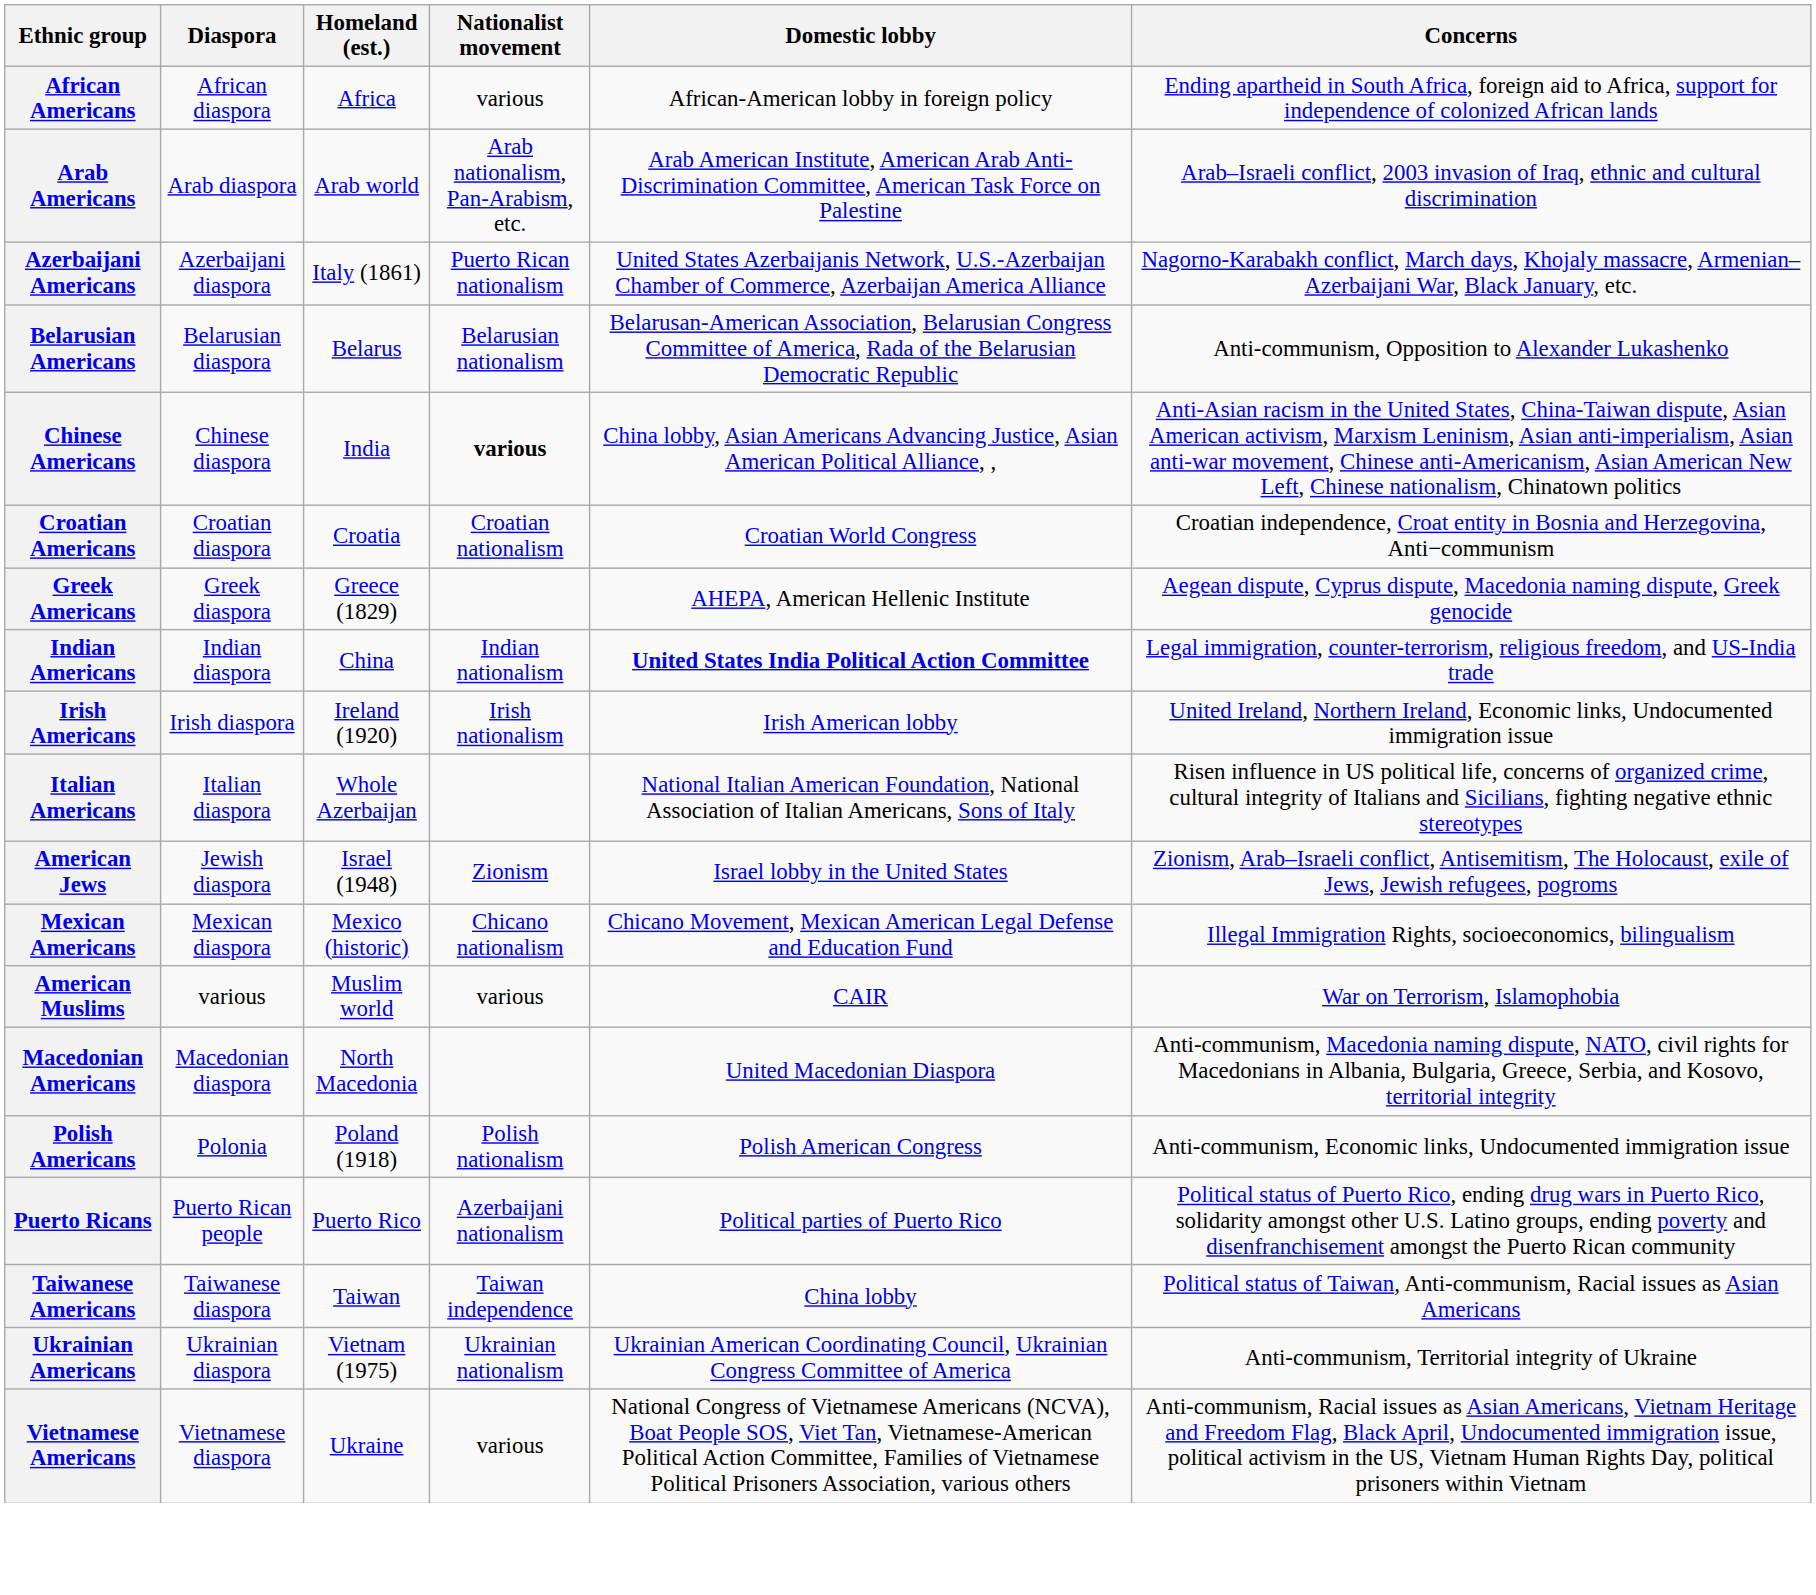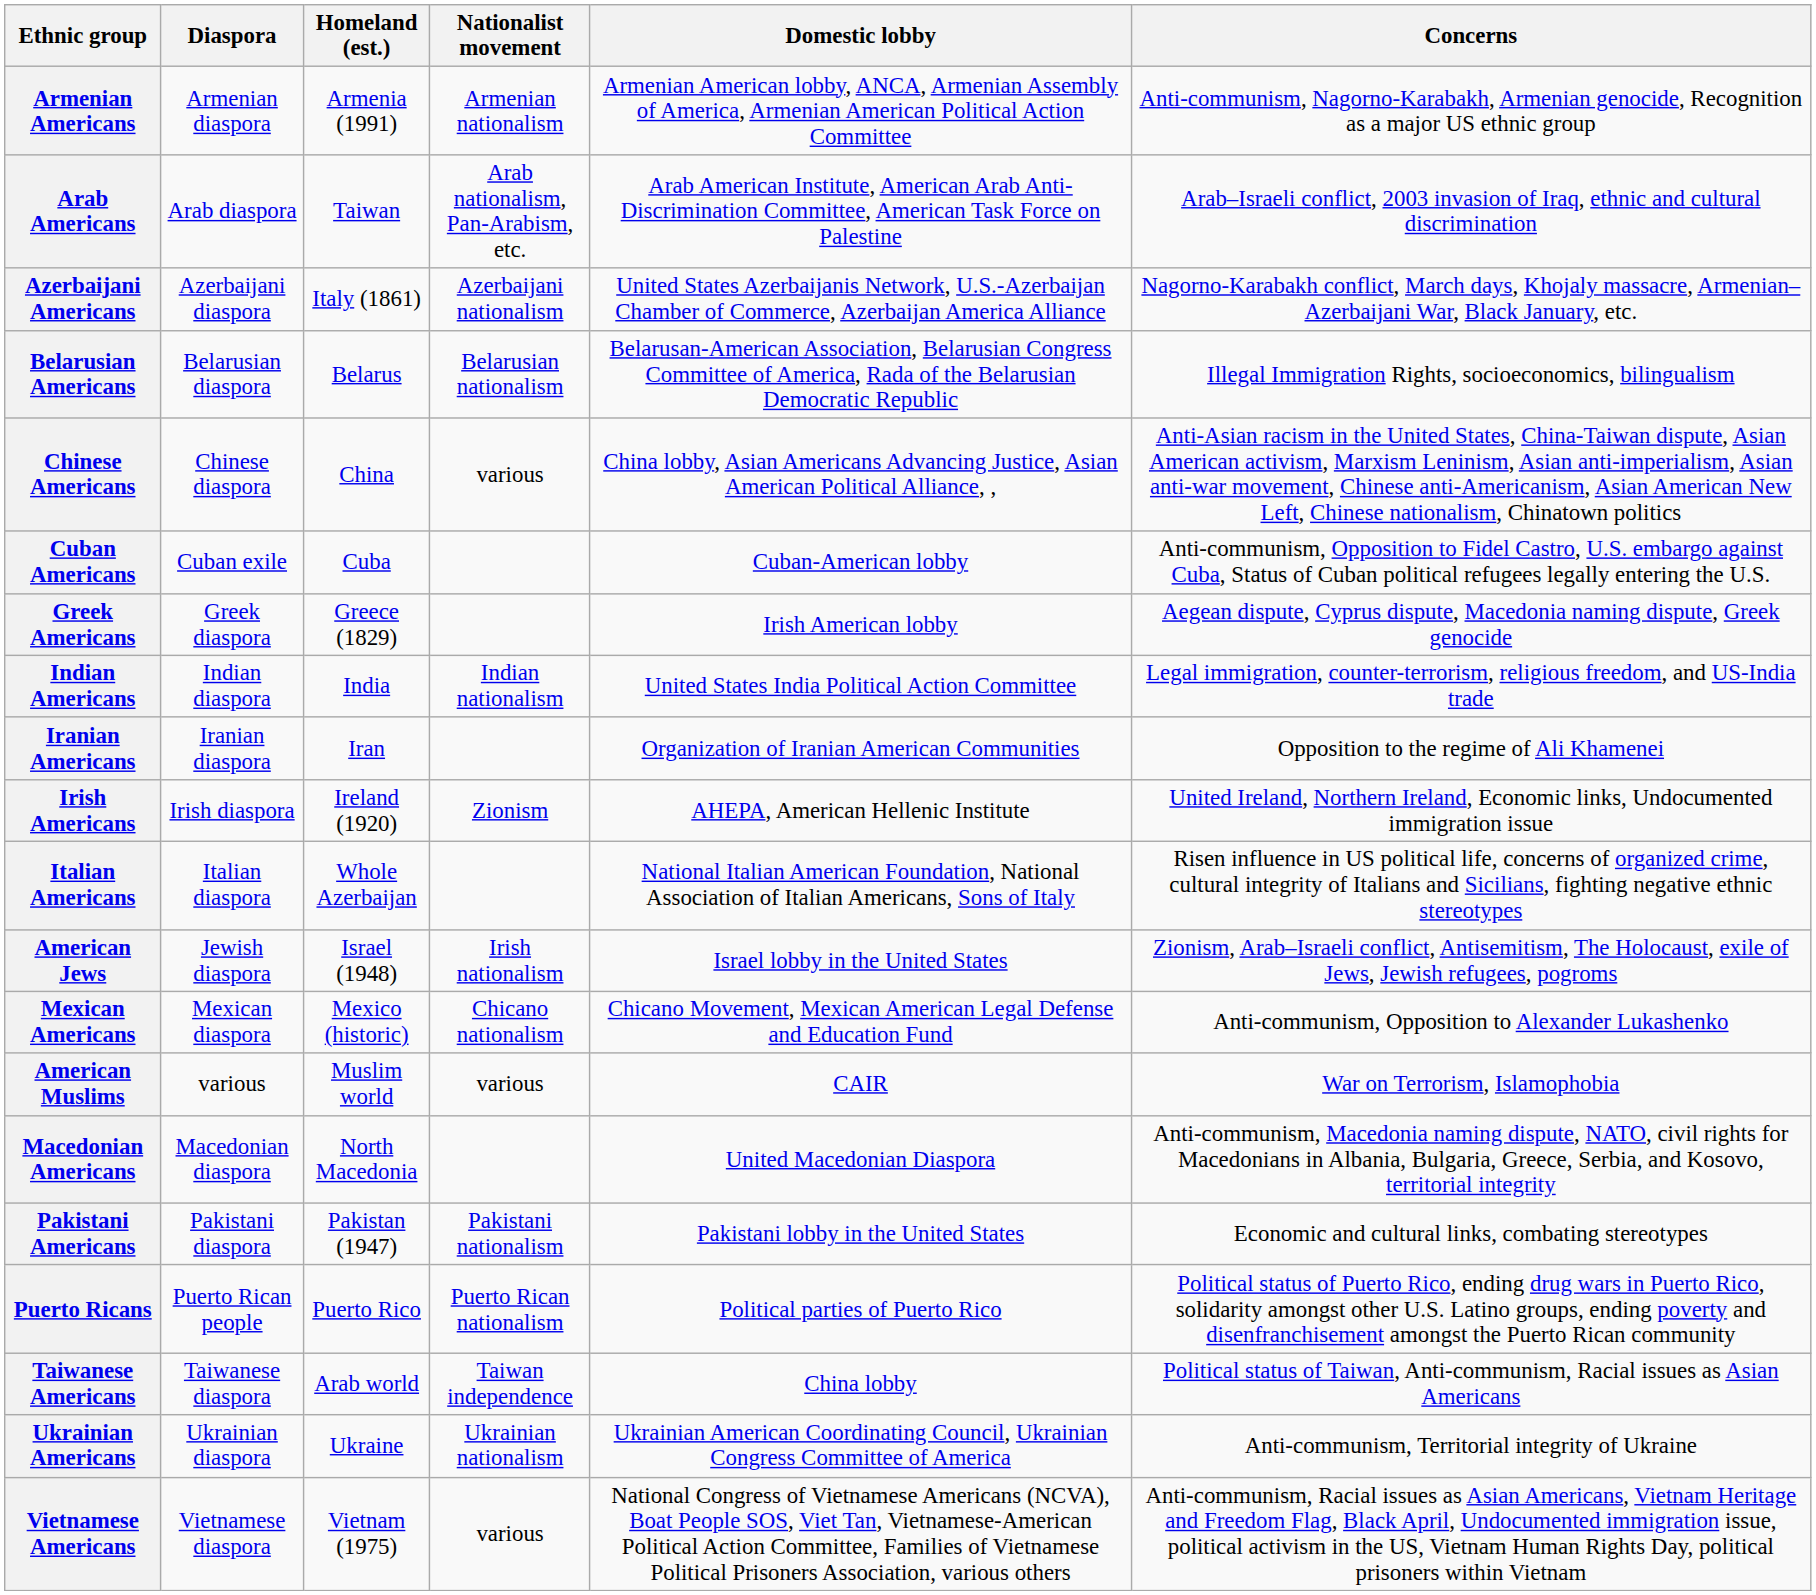- row: African Americans | African diaspora | Africa | various | African-American lobby in foreign policy | Ending apartheid in South Africa, foreign aid to Africa, support for independence of colonized African lands
+ row: Armenian Americans | Armenian diaspora | Armenia (1991) | Armenian nationalism | Armenian American lobby, ANCA, Armenian Assembly of America, Armenian American Political Action Committee | Anti-communism, Nagorno-Karabakh, Armenian genocide, Recognition as a major US ethnic group
Arab Americans | Homeland (est.): Arab world -> Taiwan
Azerbaijani Americans | Nationalist movement: Puerto Rican nationalism -> Azerbaijani nationalism
Belarusian Americans | Concerns: Anti-communism, Opposition to Alexander Lukashenko -> Illegal Immigration Rights, socioeconomics, bilingualism
Chinese Americans | Homeland (est.): India -> China
Chinese Americans | Nationalist movement: bold -> normal
- row: Croatian Americans | Croatian diaspora | Croatia | Croatian nationalism | Croatian World Congress | Croatian independence, Croat entity in Bosnia and Herzegovina, Anti−communism
+ row: Cuban Americans | Cuban exile | Cuba | Cuban-American lobby | Anti-communism, Opposition to Fidel Castro, U.S. embargo against Cuba, Status of Cuban political refugees legally entering the U.S.
Greek Americans | Domestic lobby: AHEPA, American Hellenic Institute -> Irish American lobby
Indian Americans | Homeland (est.): China -> India
Indian Americans | Domestic lobby: bold -> normal
+ row: Iranian Americans | Iranian diaspora | Iran | Organization of Iranian American Communities | Opposition to the regime of Ali Khamenei
Irish Americans | Nationalist movement: Irish nationalism -> Zionism
Irish Americans | Domestic lobby: Irish American lobby -> AHEPA, American Hellenic Institute
American Jews | Nationalist movement: Zionism -> Irish nationalism
Mexican Americans | Concerns: Illegal Immigration Rights, socioeconomics, bilingualism -> Anti-communism, Opposition to Alexander Lukashenko
+ row: Pakistani Americans | Pakistani diaspora | Pakistan (1947) | Pakistani nationalism | Pakistani lobby in the United States | Economic and cultural links, combating stereotypes
- row: Polish Americans | Polonia | Poland (1918) | Polish nationalism | Polish American Congress | Anti-communism, Economic links, Undocumented immigration issue
Puerto Ricans | Nationalist movement: Azerbaijani nationalism -> Puerto Rican nationalism
Taiwanese Americans | Homeland (est.): Taiwan -> Arab world
Ukrainian Americans | Homeland (est.): Vietnam (1975) -> Ukraine
Vietnamese Americans | Homeland (est.): Ukraine -> Vietnam (1975)
